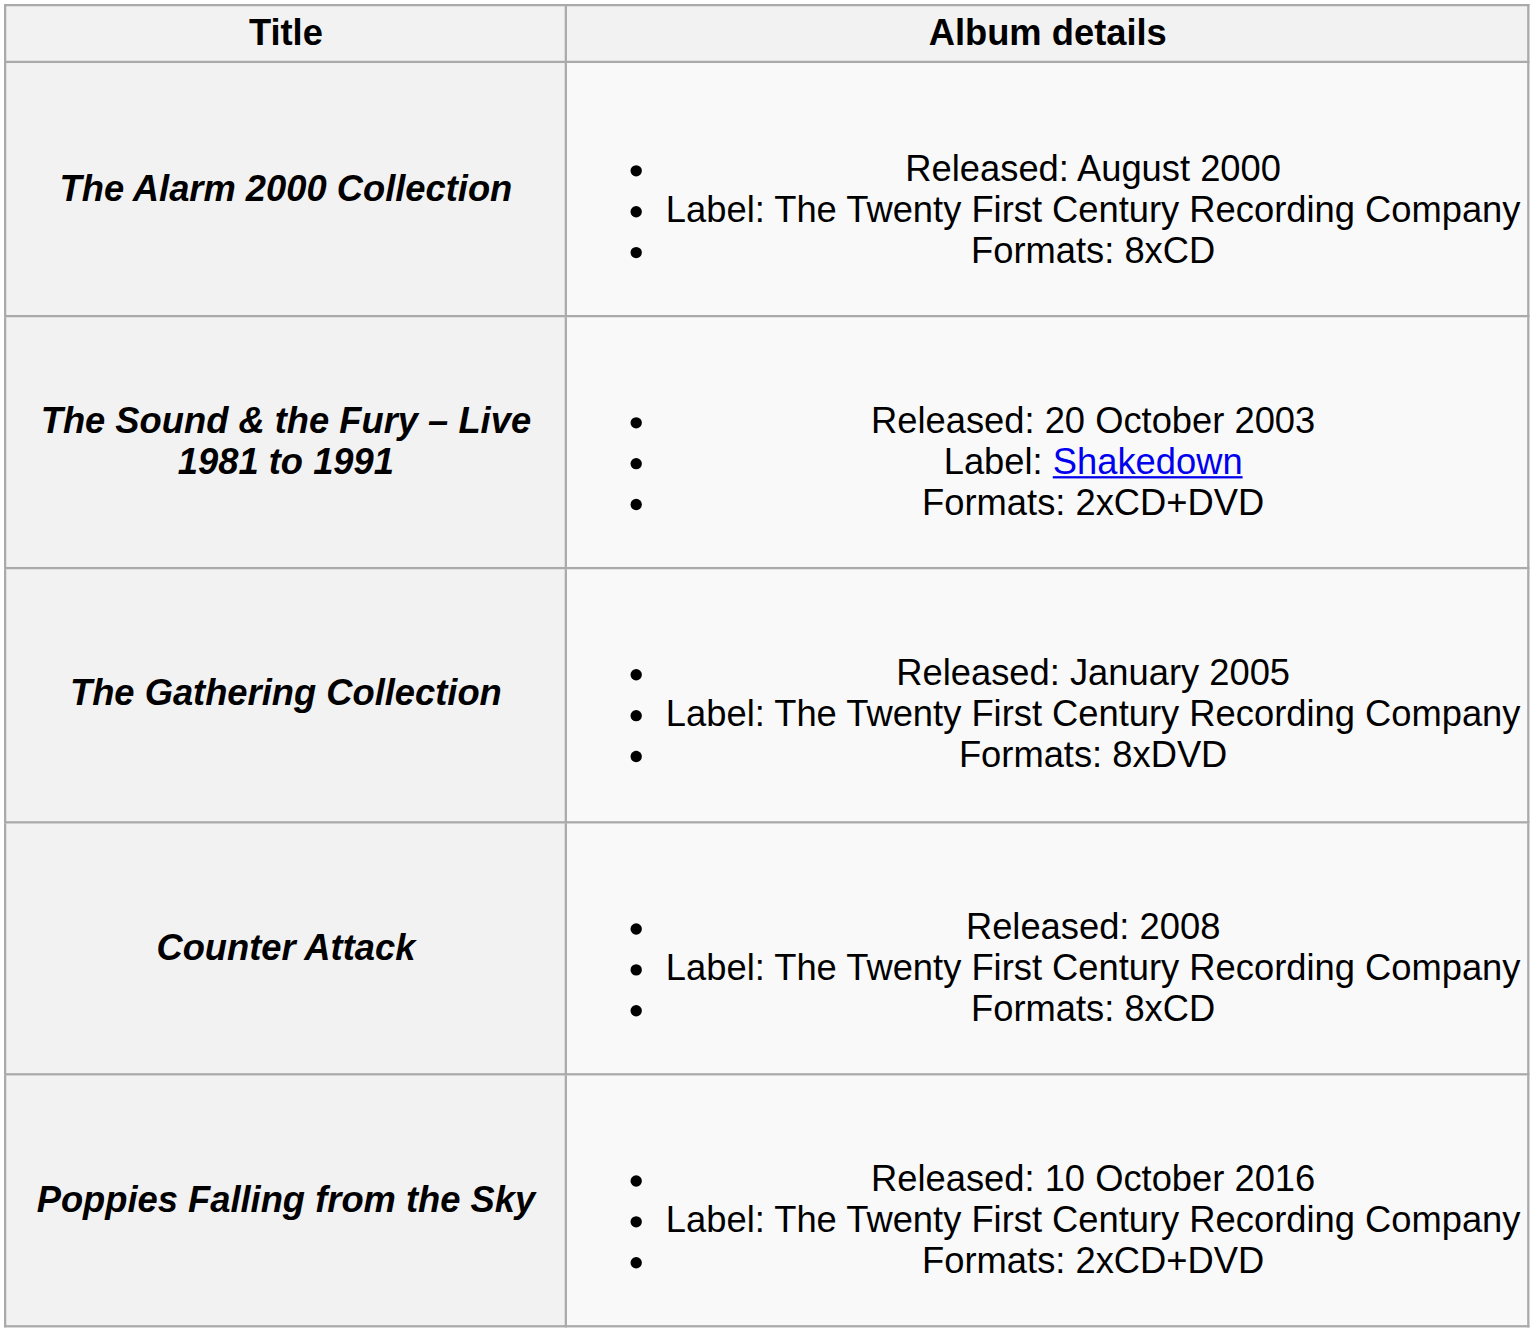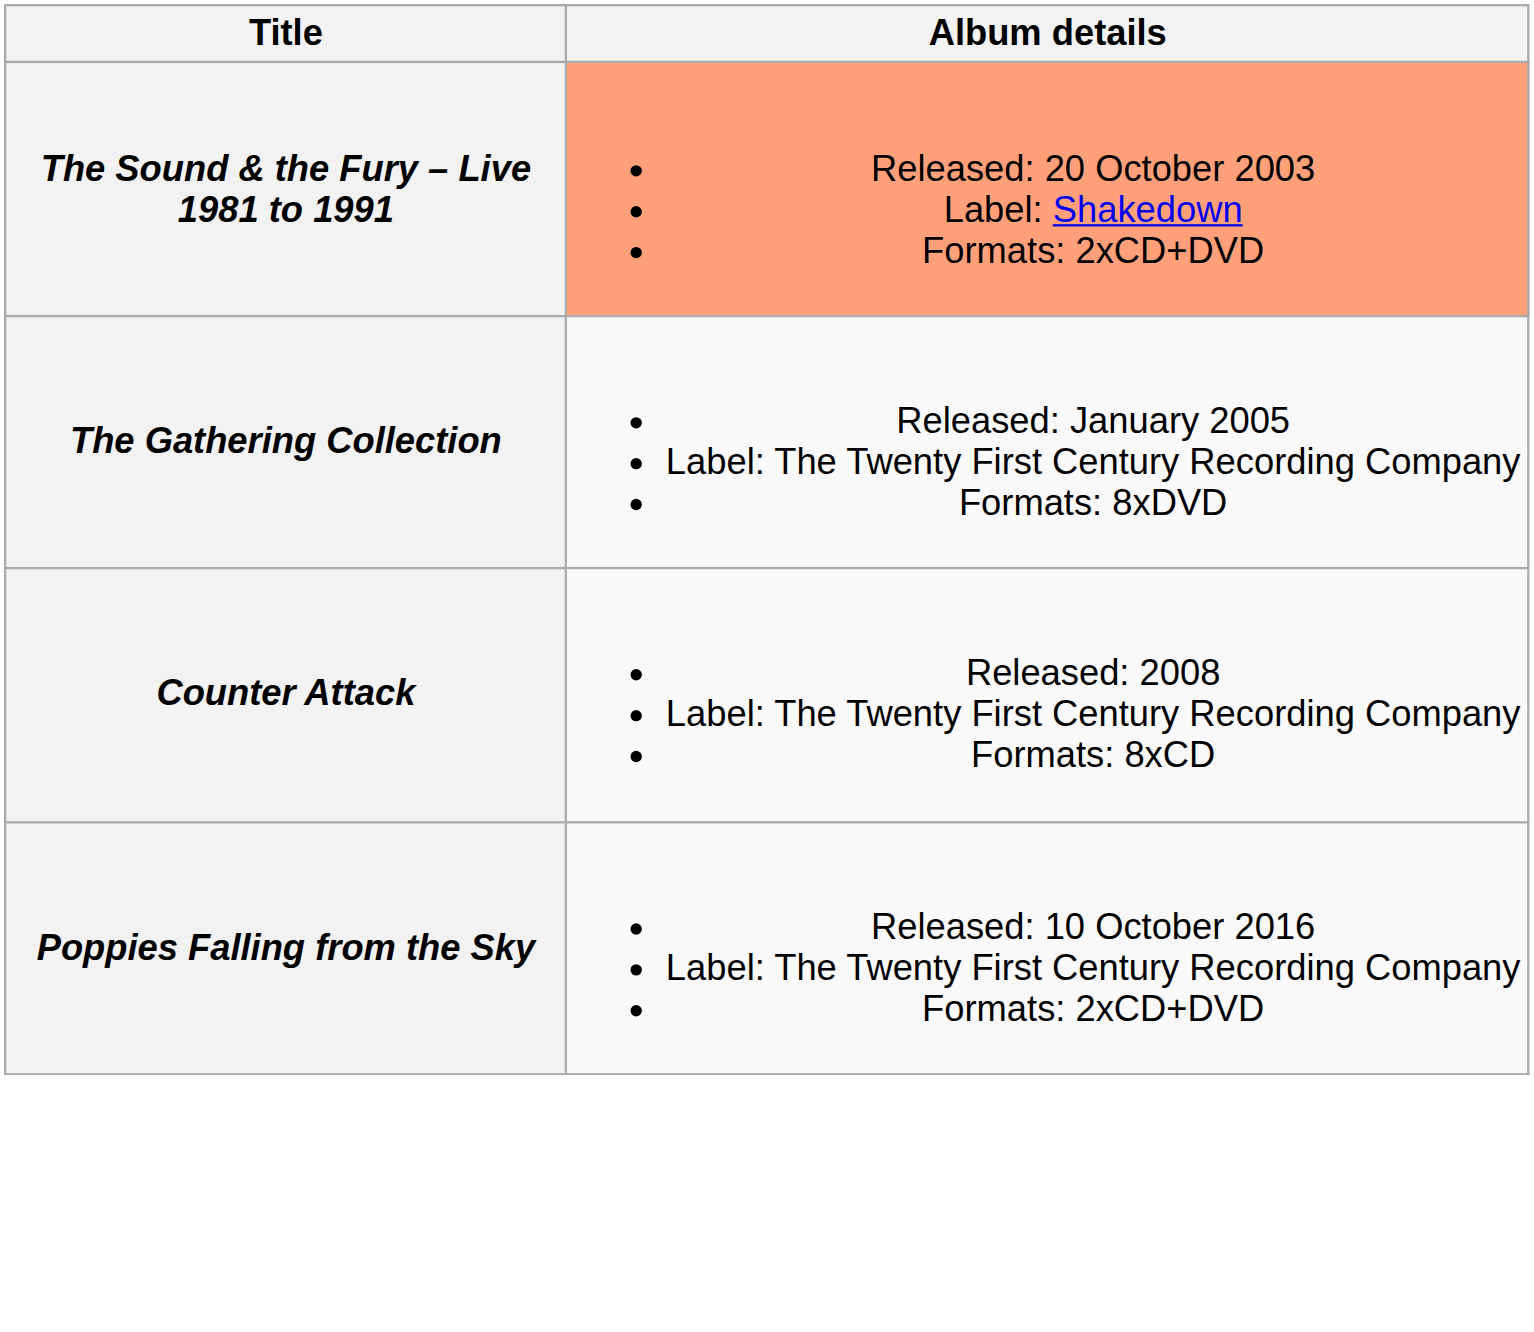- row: The Alarm 2000 Collection | Released: August 2000 Label: The Twenty First Century Recording Company Formats: 8xCD
The Sound & the Fury – Live 1981 to 1991 | Album details: no background -> lightsalmon background
